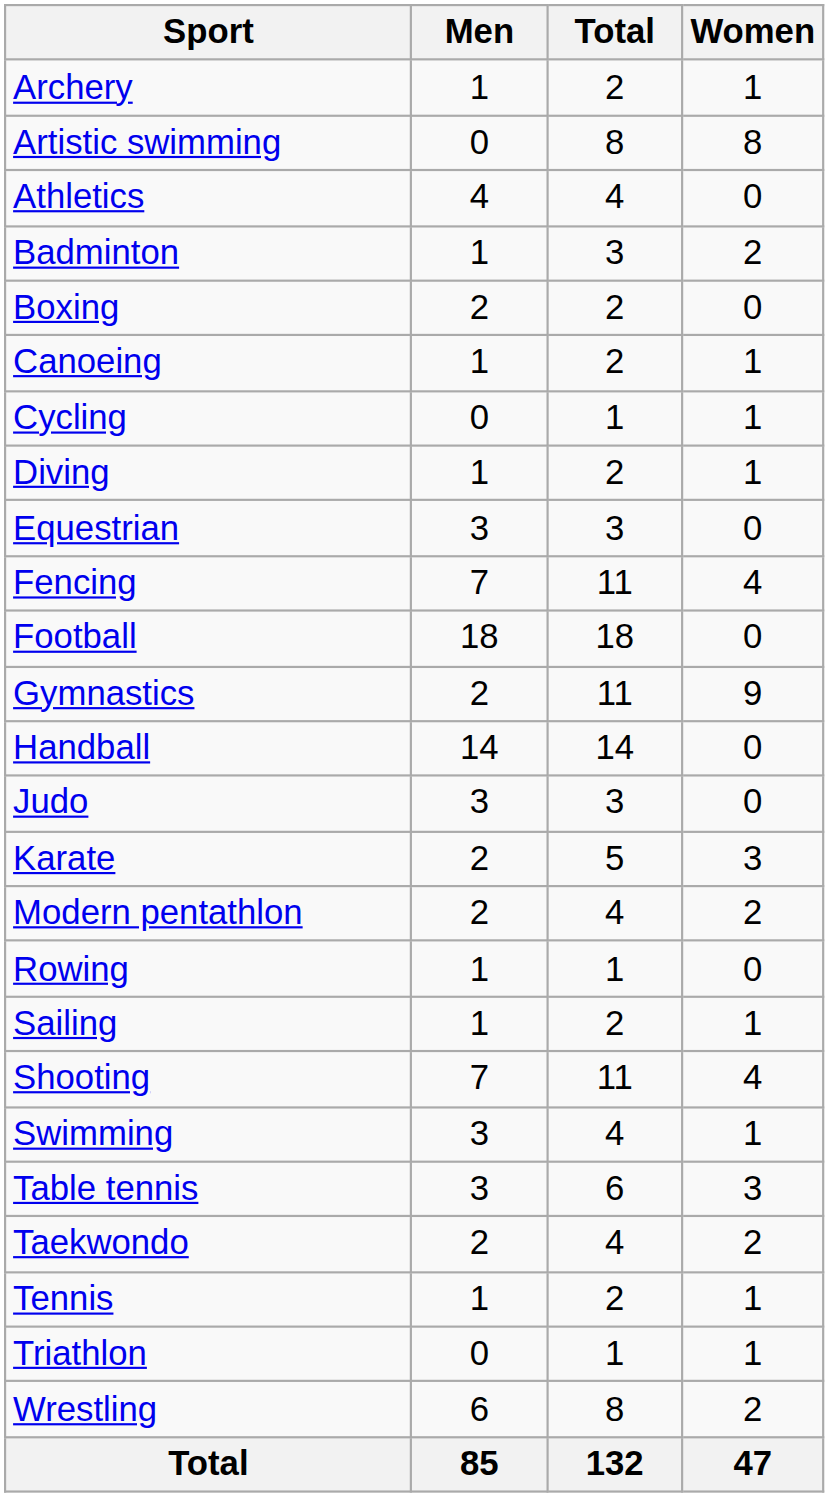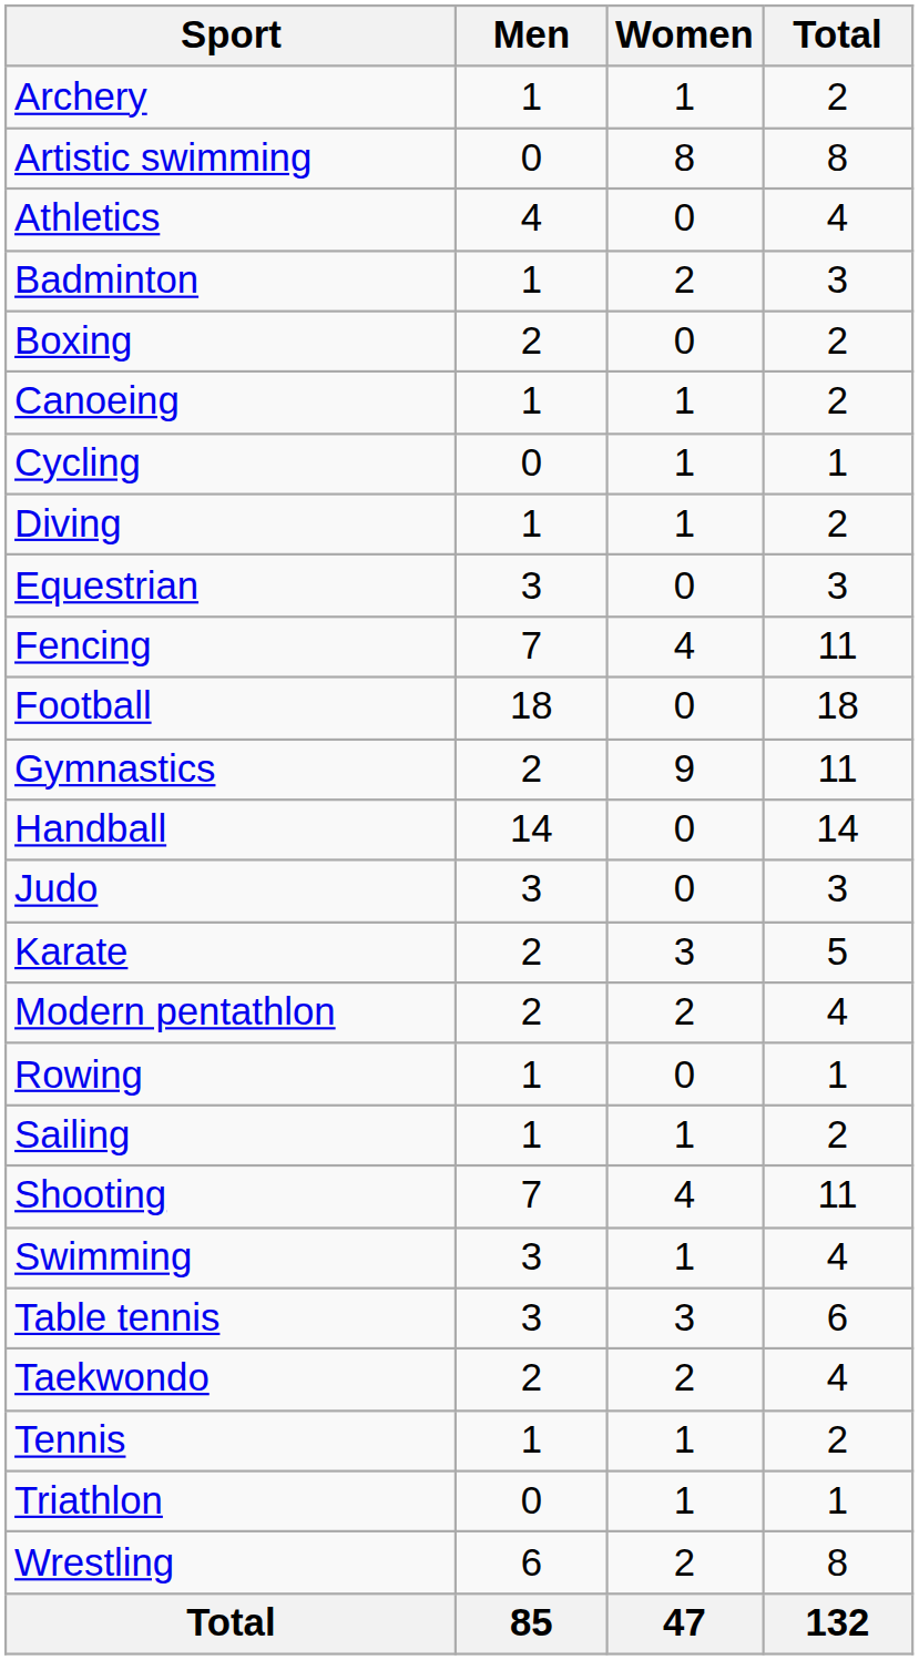columns swapped: Women <-> Total
